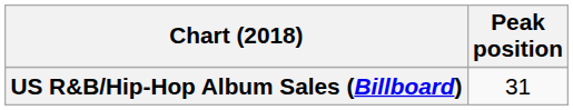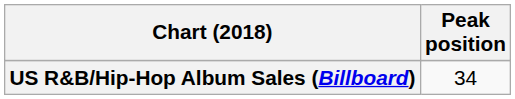US R&B/Hip-Hop Album Sales (Billboard) | Peak position: 31 -> 34
